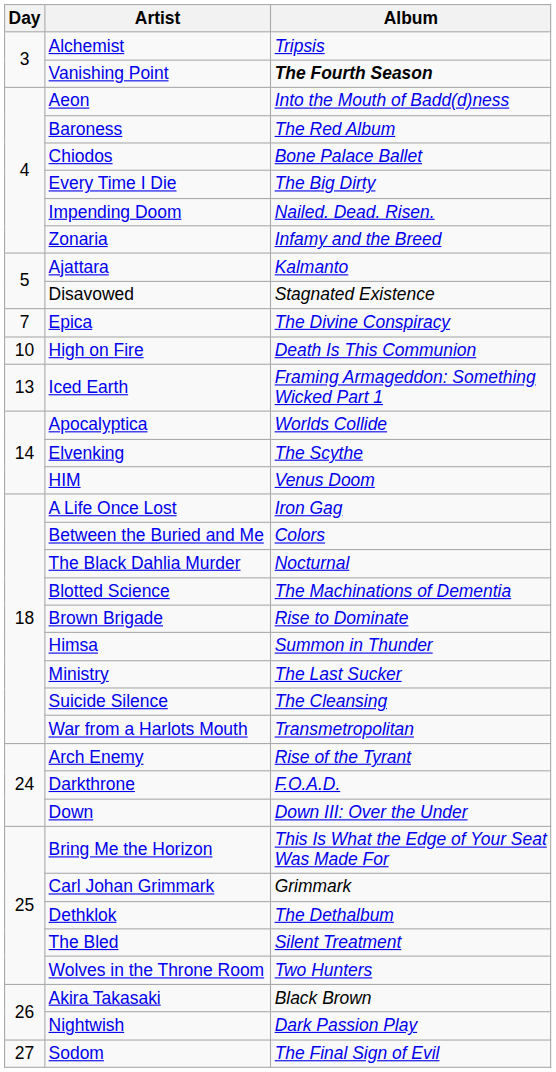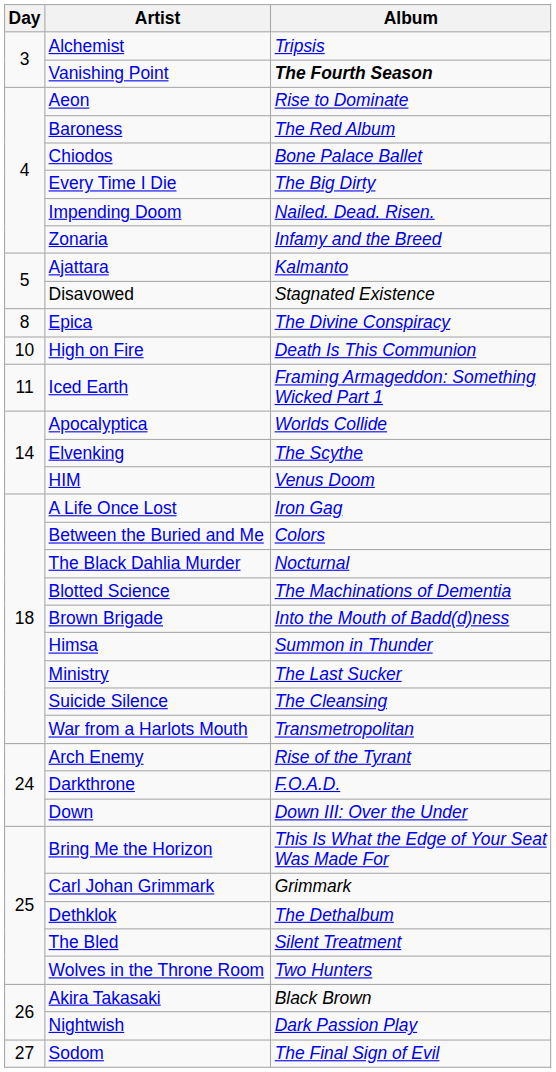Aeon | Album: Into the Mouth of Badd(d)ness -> Rise to Dominate
Epica | Day: 7 -> 8
Iced Earth | Day: 13 -> 11
Brown Brigade | Album: Rise to Dominate -> Into the Mouth of Badd(d)ness
